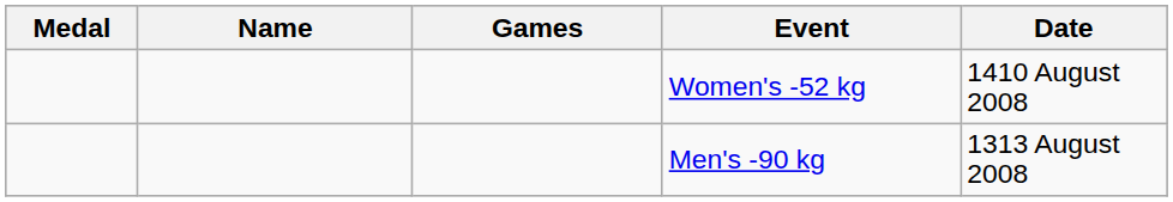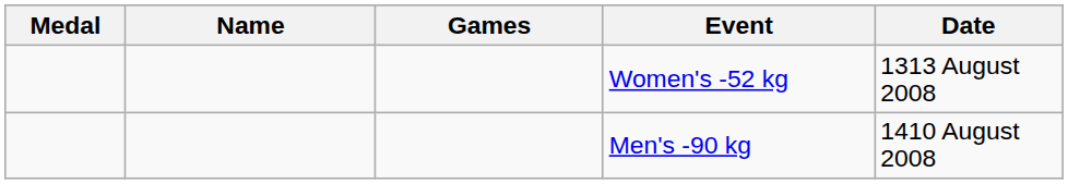Women's -52 kg | Date: 1410 August 2008 -> 1313 August 2008
Men's -90 kg | Date: 1313 August 2008 -> 1410 August 2008
